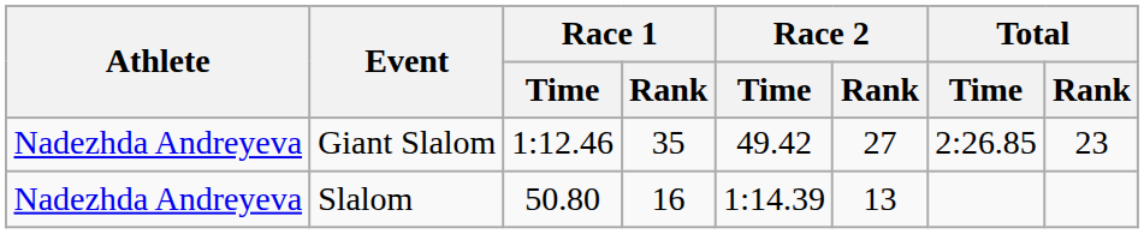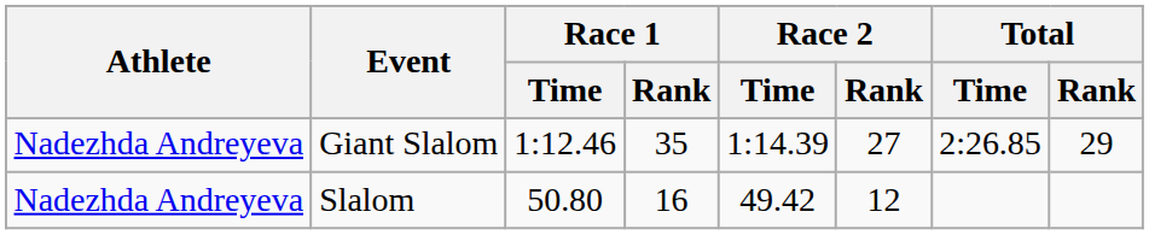Giant Slalom | Race 2 / Time: 49.42 -> 1:14.39
Giant Slalom | Total / Rank: 23 -> 29
Slalom | Race 2 / Time: 1:14.39 -> 49.42
Slalom | Race 2 / Rank: 13 -> 12
